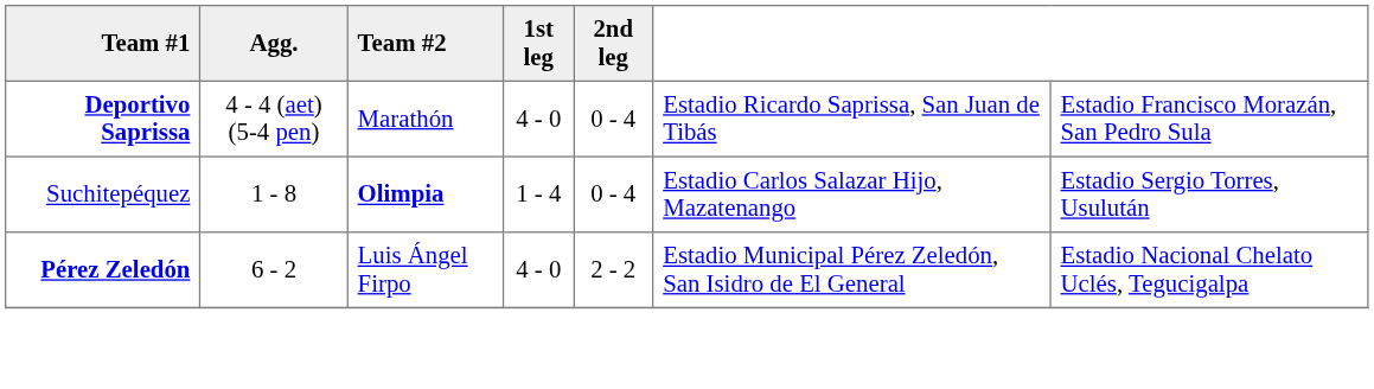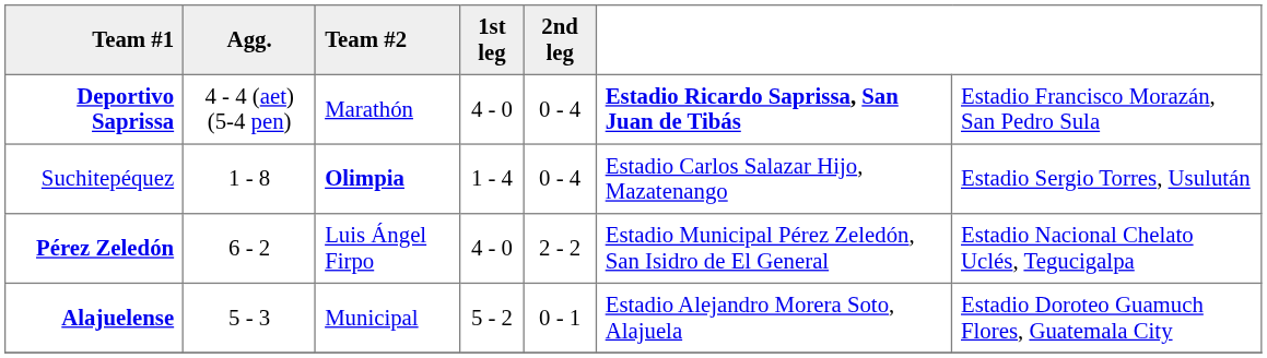Deportivo Saprissa | column 6: normal -> bold
+ row: Alajuelense | 5 - 3 | Municipal | 5 - 2 | 0 - 1 | Estadio Alejandro Morera Soto, Alajuela | Estadio Doroteo Guamuch Flores, Guatemala City
